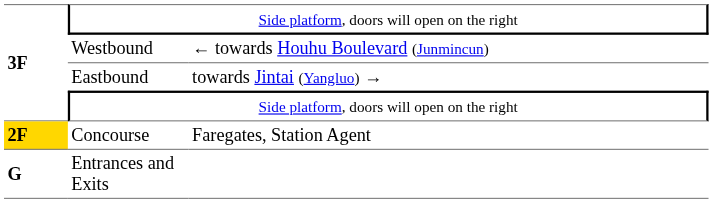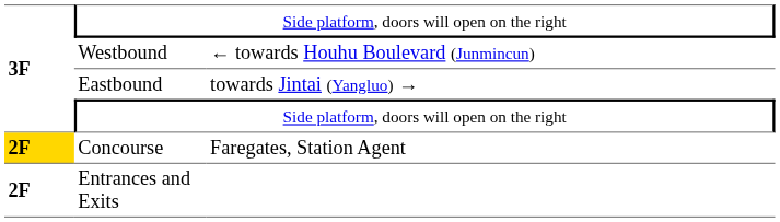Entrances and Exits | column 1: G -> 2F
